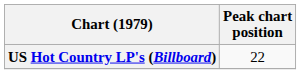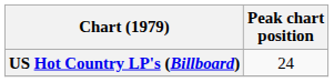US Hot Country LP's (Billboard) | Peak chart position: 22 -> 24
